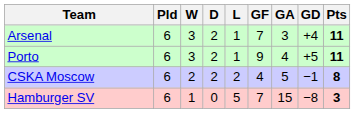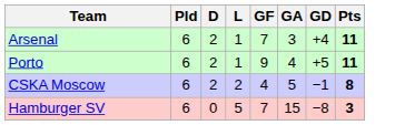- column: W | 3 | 3 | 2 | 1
